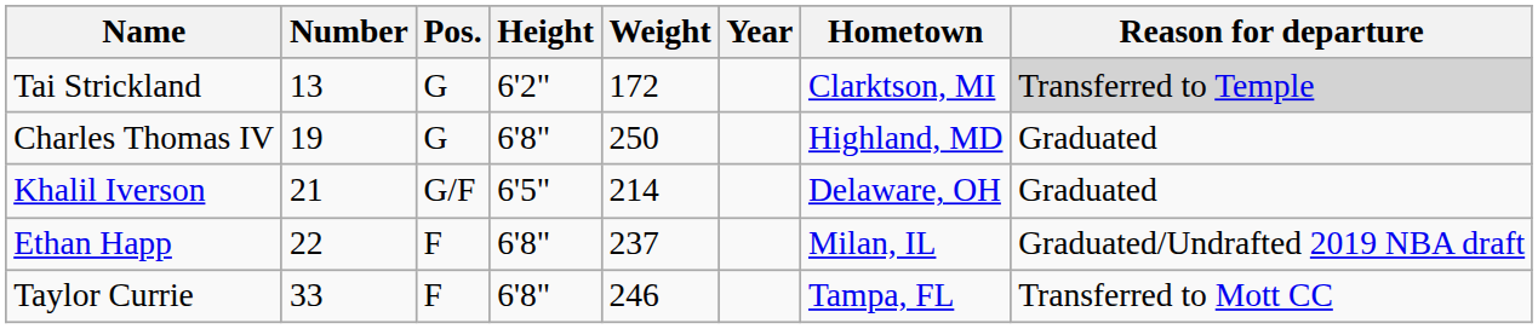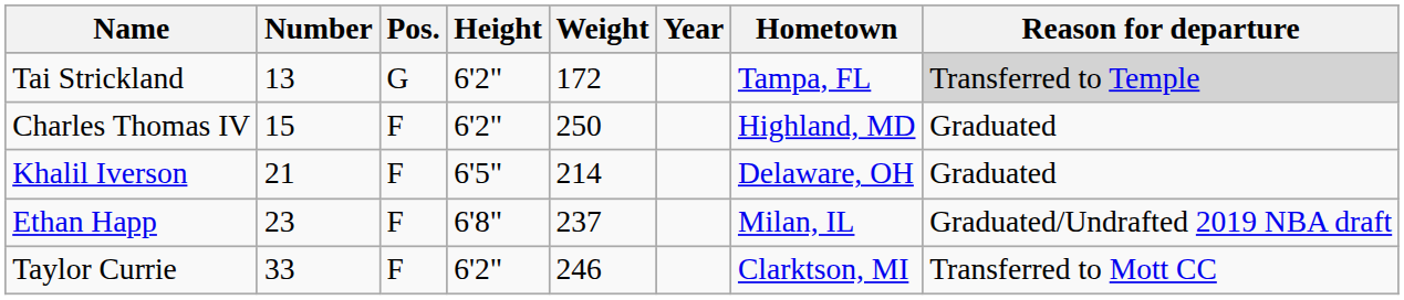Tai Strickland | Hometown: Clarktson, MI -> Tampa, FL
Charles Thomas IV | Number: 19 -> 15
Charles Thomas IV | Pos.: G -> F
Charles Thomas IV | Height: 6'8" -> 6'2"
Khalil Iverson | Pos.: G/F -> F
Ethan Happ | Number: 22 -> 23
Taylor Currie | Height: 6'8" -> 6'2"
Taylor Currie | Hometown: Tampa, FL -> Clarktson, MI
